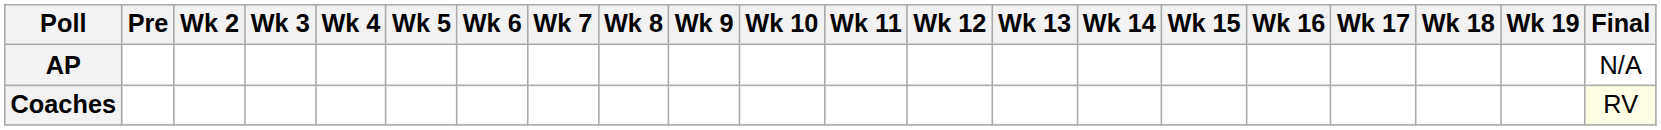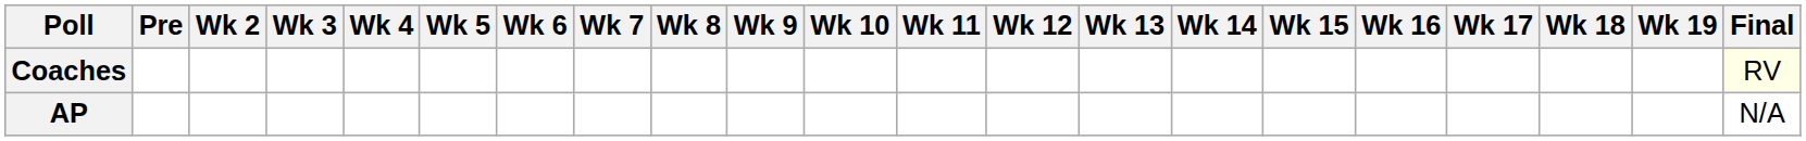rows swapped: AP <-> Coaches
